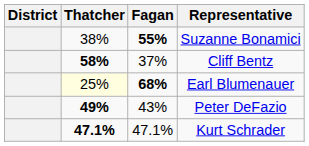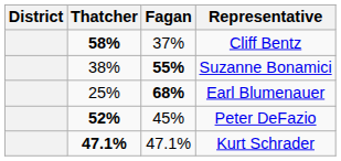rows swapped: Suzanne Bonamici <-> Cliff Bentz
Earl Blumenauer | Thatcher: lightyellow background -> no background
Peter DeFazio | Thatcher: 49% -> 52%
Peter DeFazio | Fagan: 43% -> 45%
